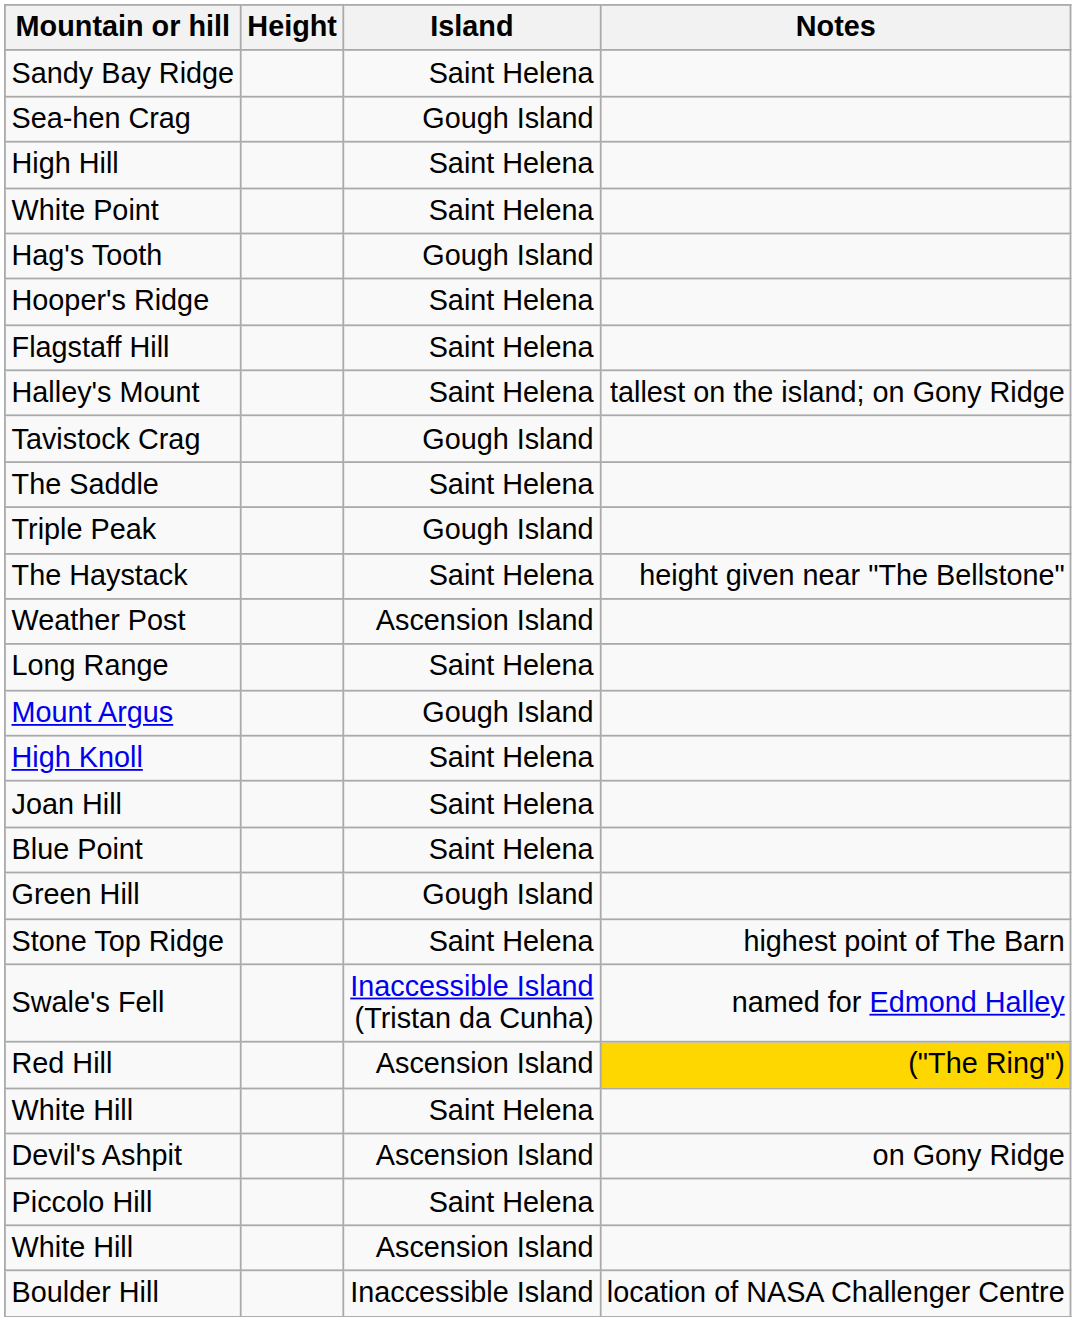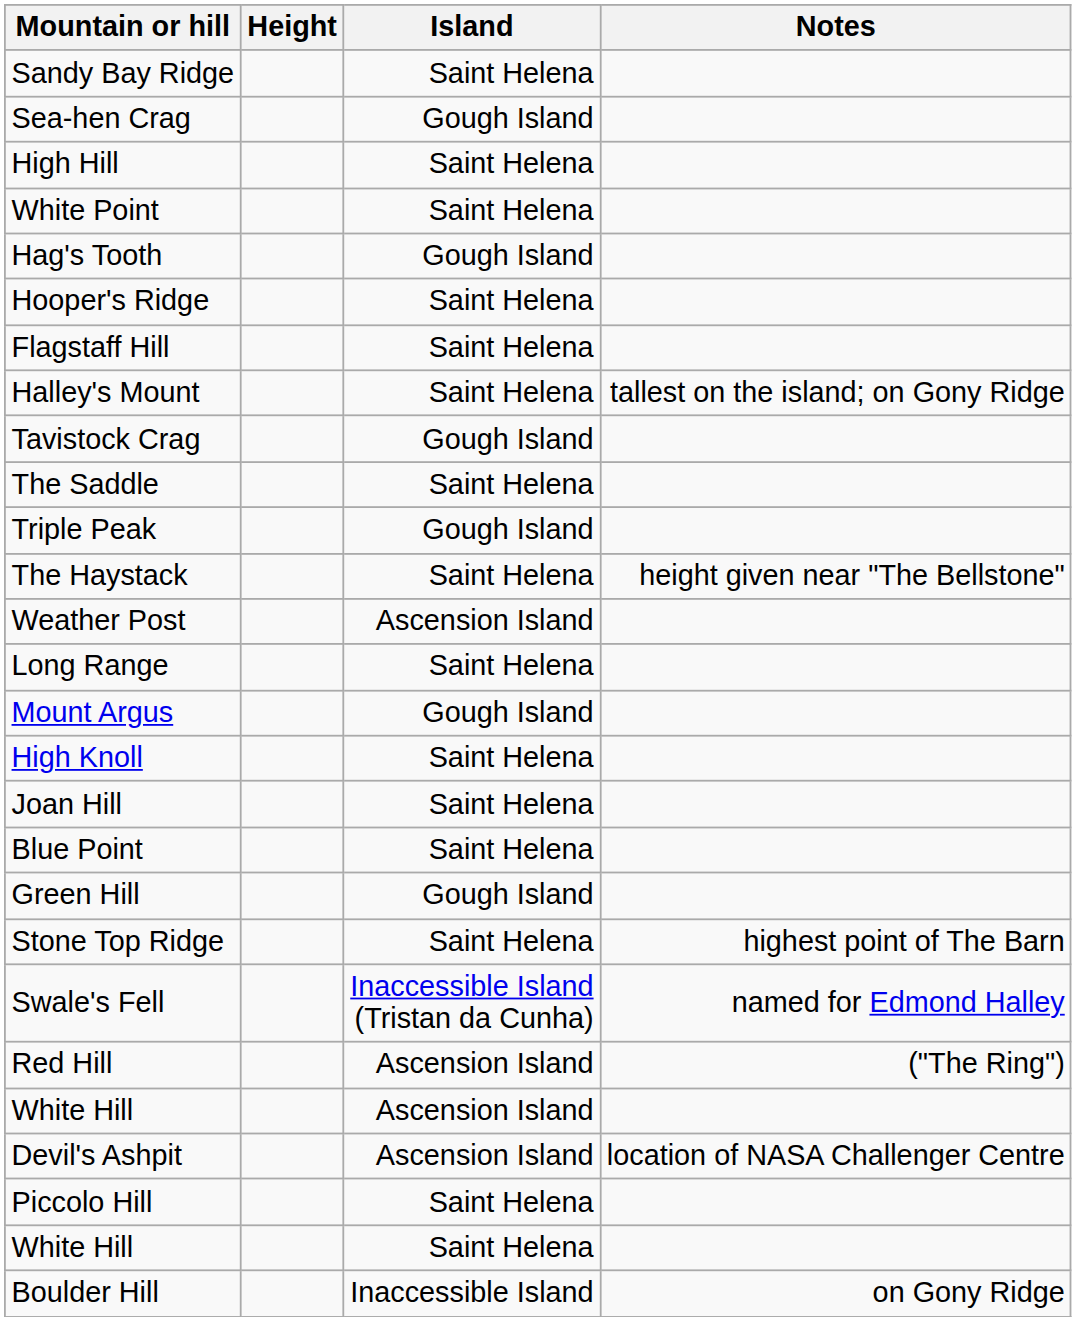Red Hill | Notes: gold background -> no background
rows swapped: White Hill / Saint Helena <-> White Hill / Ascension Island
Devil's Ashpit | Notes: on Gony Ridge -> location of NASA Challenger Centre
Boulder Hill | Notes: location of NASA Challenger Centre -> on Gony Ridge
